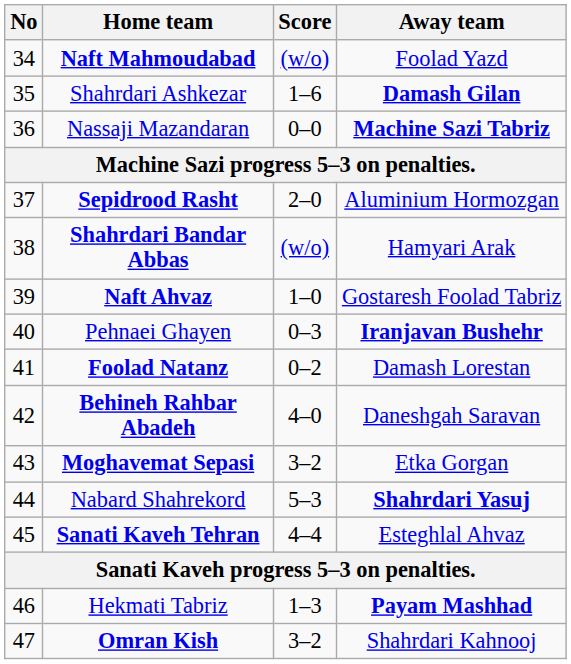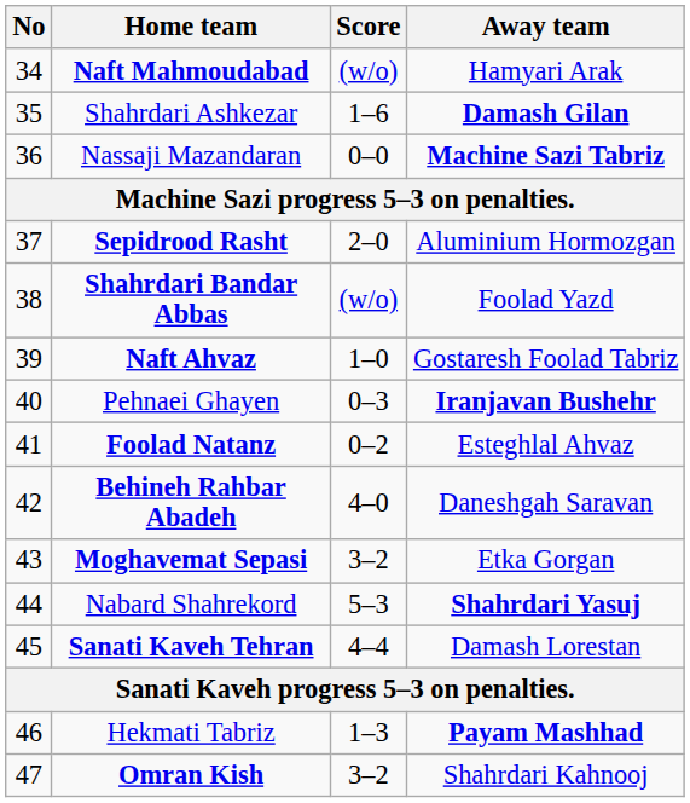Naft Mahmoudabad | Away team: Foolad Yazd -> Hamyari Arak
Shahrdari Bandar Abbas | Away team: Hamyari Arak -> Foolad Yazd
Foolad Natanz | Away team: Damash Lorestan -> Esteghlal Ahvaz
Sanati Kaveh Tehran | Away team: Esteghlal Ahvaz -> Damash Lorestan
